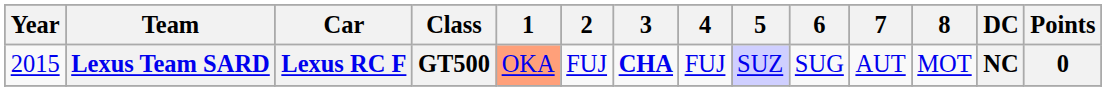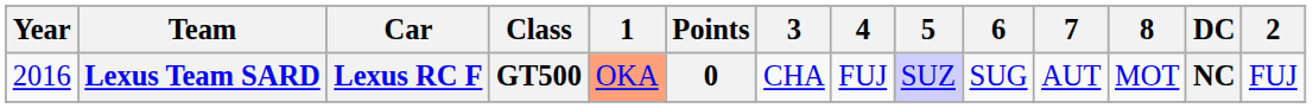columns swapped: 2 <-> Points
Lexus Team SARD | Year: 2015 -> 2016
Lexus Team SARD | 3: bold -> normal
